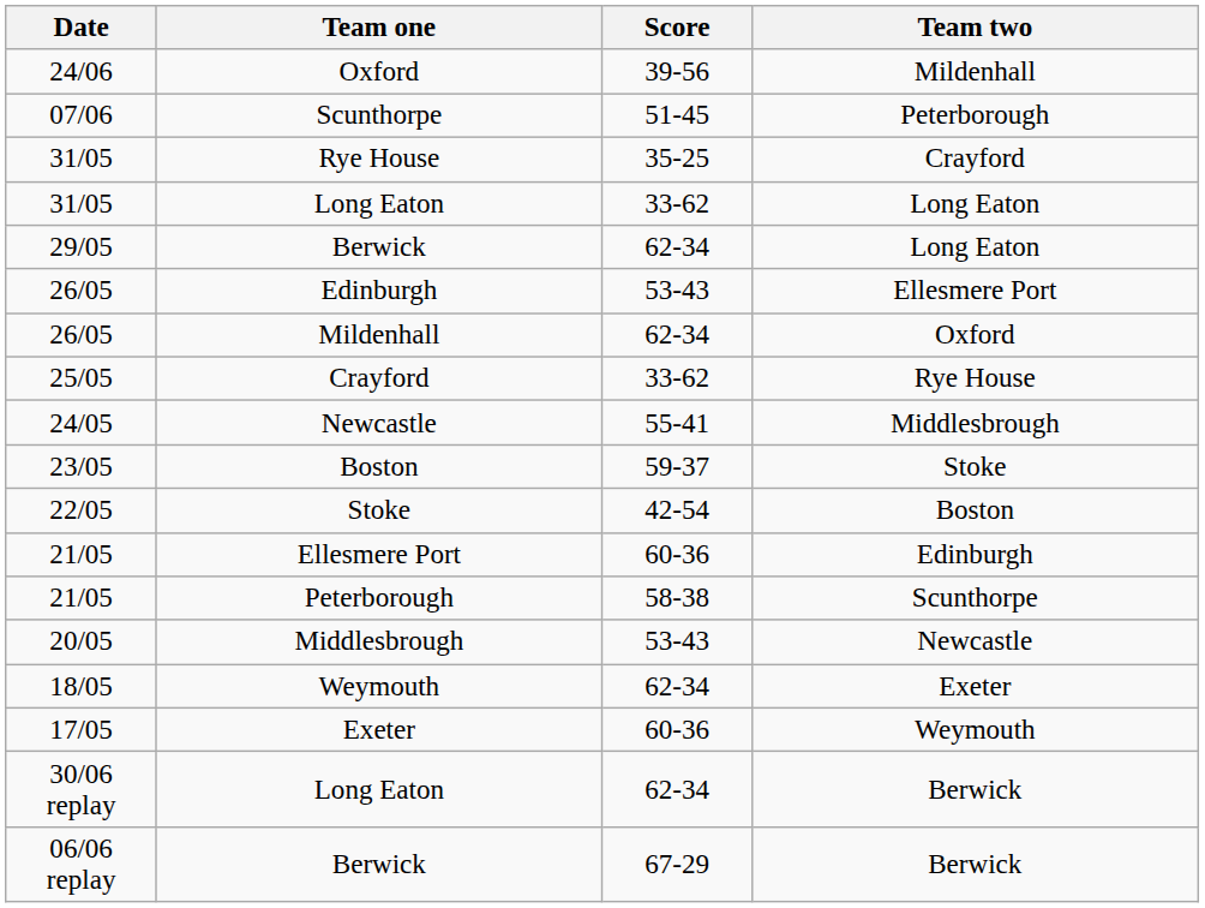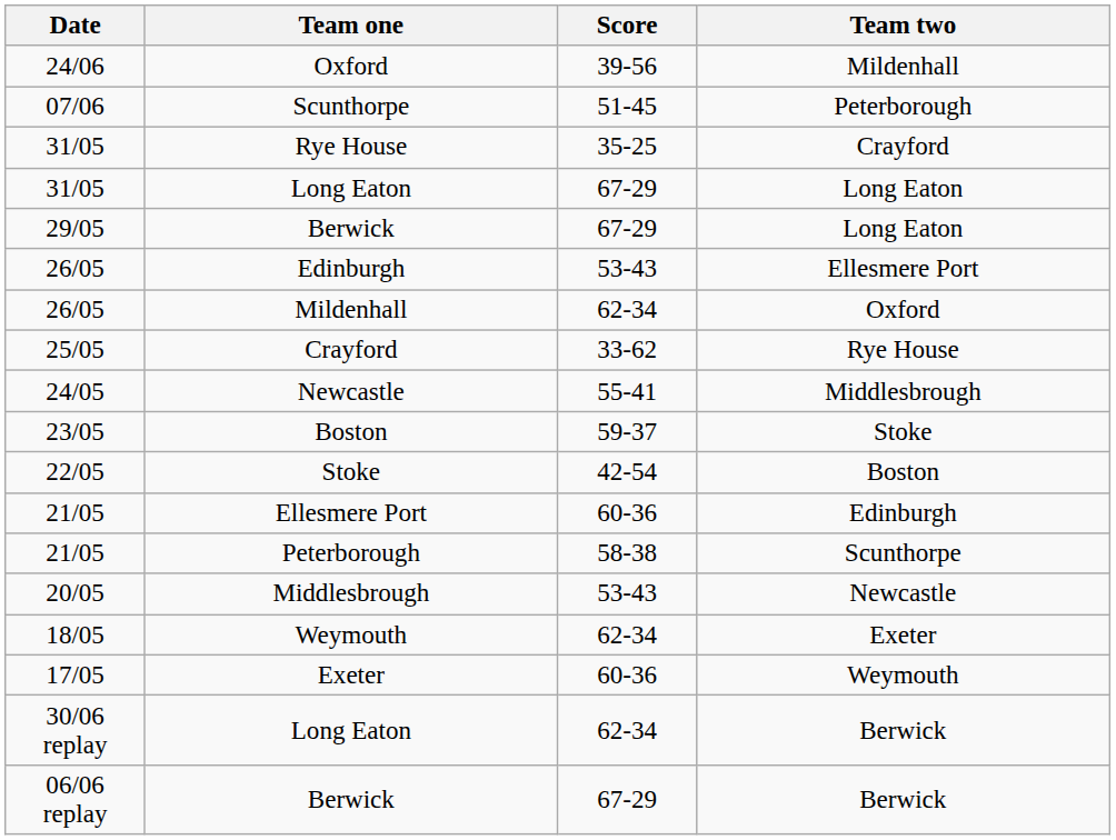31/05 / Long Eaton | Score: 33-62 -> 67-29
29/05 / Berwick | Score: 62-34 -> 67-29
